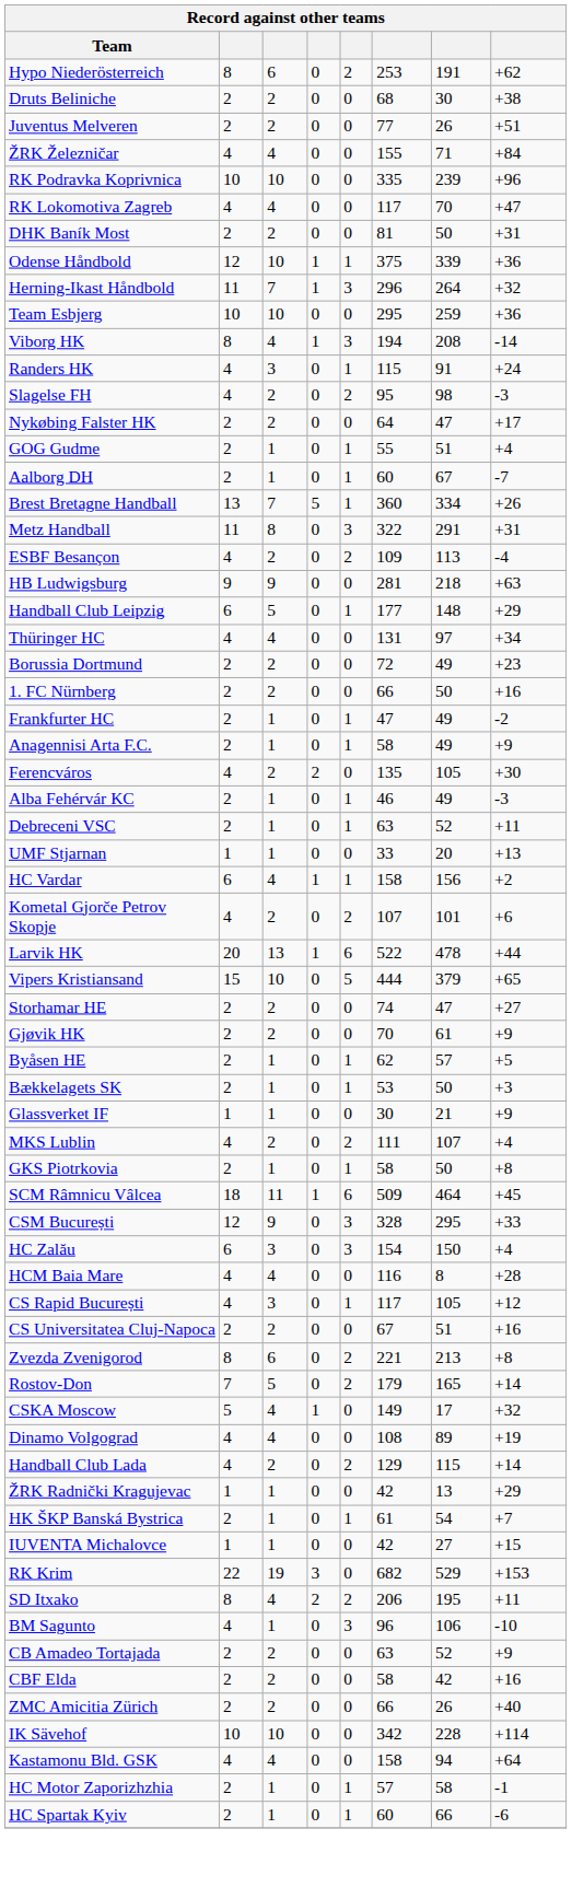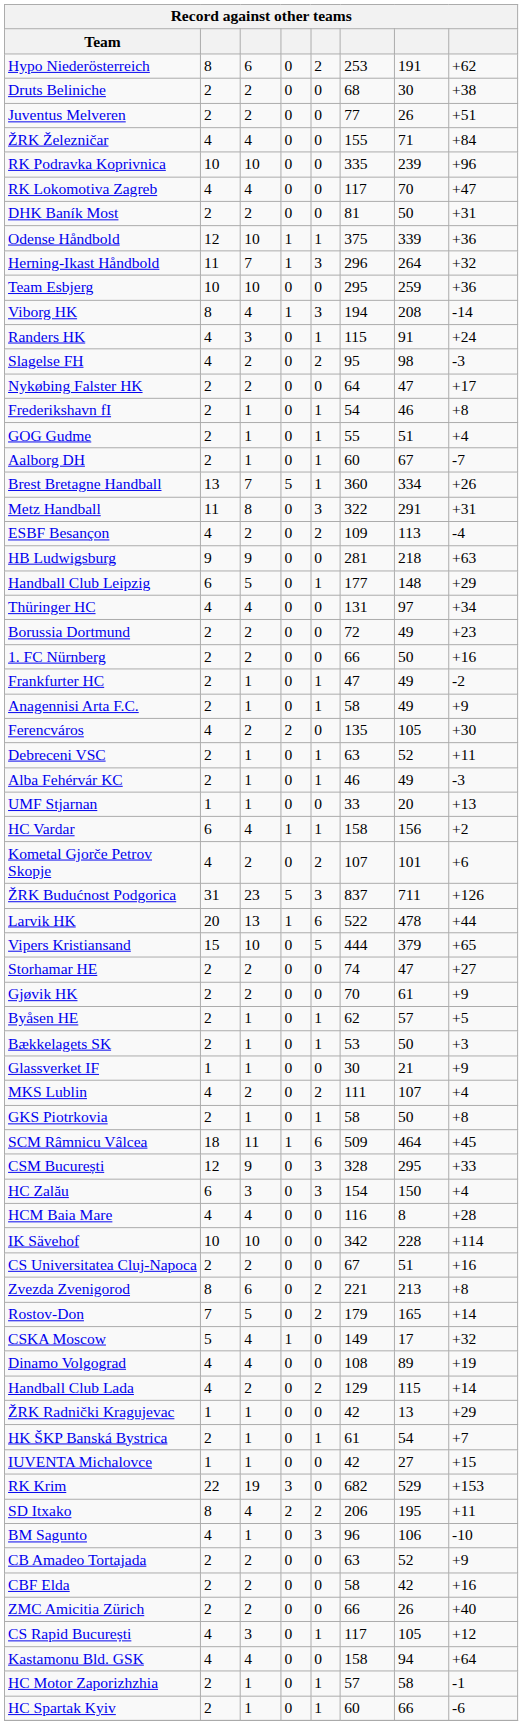+ row: Frederikshavn fI | 2 | 1 | 0 | 1 | 54 | 46 | +8
rows swapped: Debreceni VSC <-> Alba Fehérvár KC
+ row: ŽRK Budućnost Podgorica | 31 | 23 | 5 | 3 | 837 | 711 | +126
rows swapped: CS Rapid București <-> IK Sävehof
